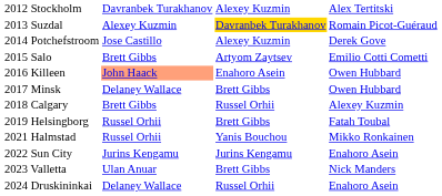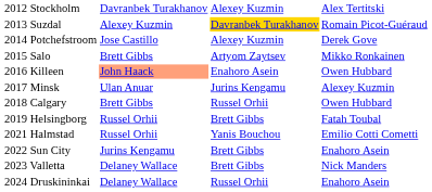2015 Salo | column 4: Emilio Cotti Cometti -> Mikko Ronkainen
2017 Minsk | column 2: Delaney Wallace -> Ulan Anuar
2017 Minsk | column 3: Brett Gibbs -> Jurins Kengamu
2017 Minsk | column 4: Owen Hubbard -> Alexey Kuzmin
2018 Calgary | column 4: Alexey Kuzmin -> Owen Hubbard
2021 Halmstad | column 4: Mikko Ronkainen -> Emilio Cotti Cometti
2022 Sun City | column 3: Jurins Kengamu -> Brett Gibbs
2023 Valletta | column 2: Ulan Anuar -> Delaney Wallace
